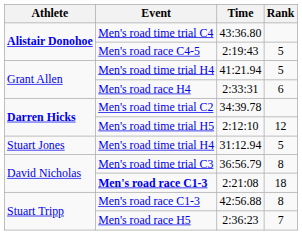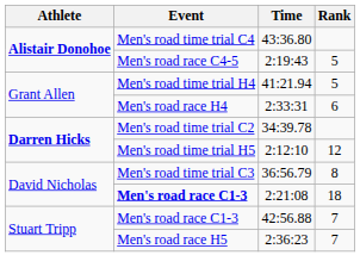- row: Stuart Jones | Men's road time trial H4 | 31:12.94 | 5
42:56.88 | Rank: 8 -> 7
